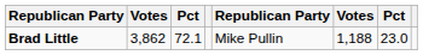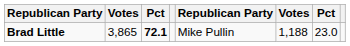Brad Little | column 2: 3,862 -> 3,865
Brad Little | column 3: normal -> bold
